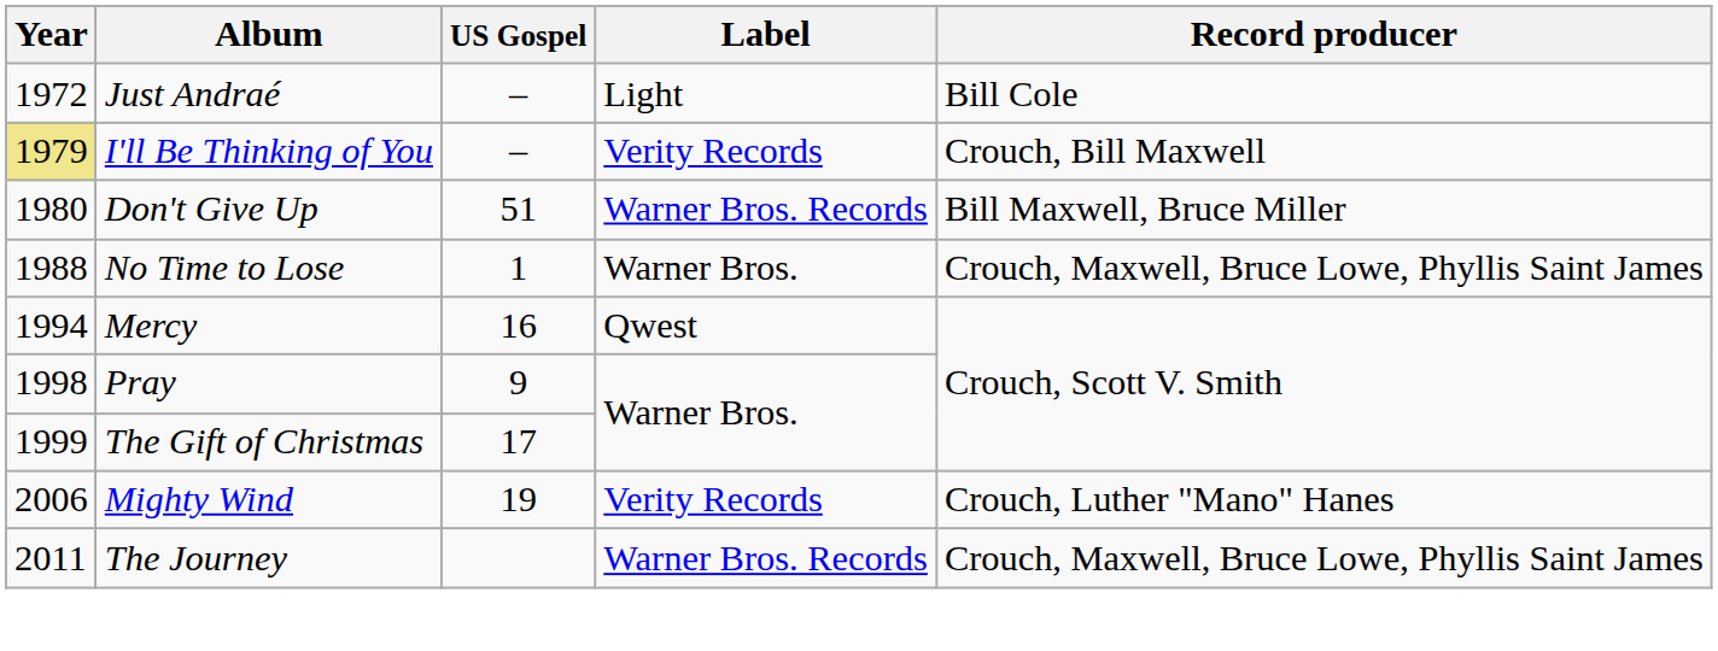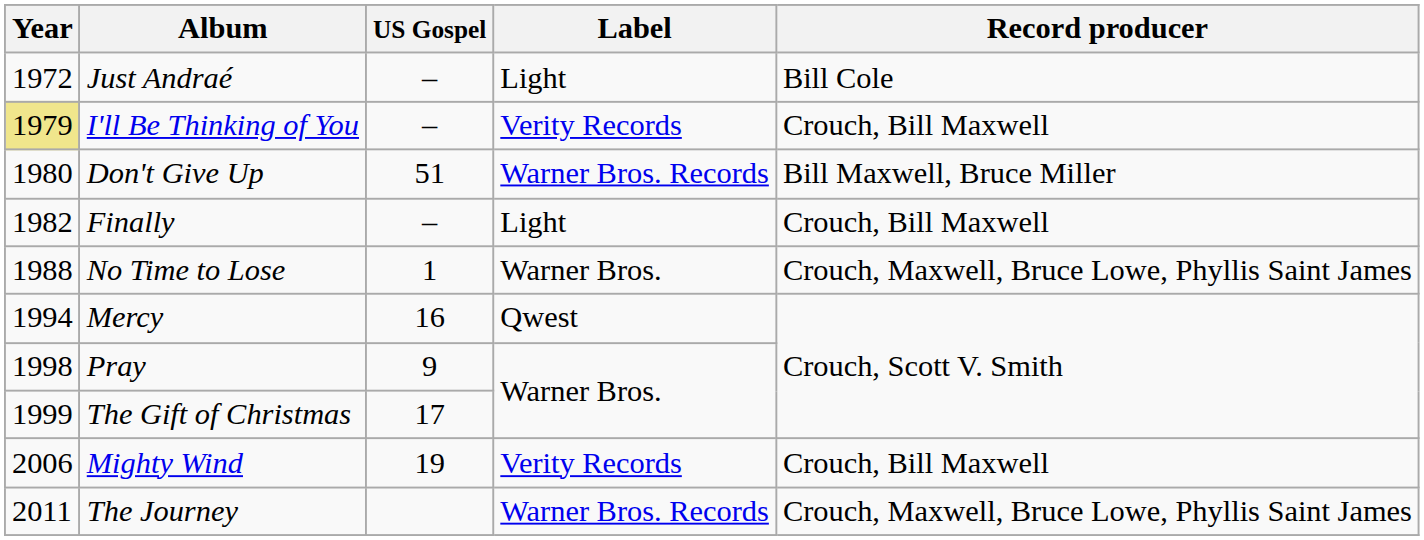+ row: 1982 | Finally | – | Light | Crouch, Bill Maxwell
Mighty Wind | Record producer: Crouch, Luther "Mano" Hanes -> Crouch, Bill Maxwell
